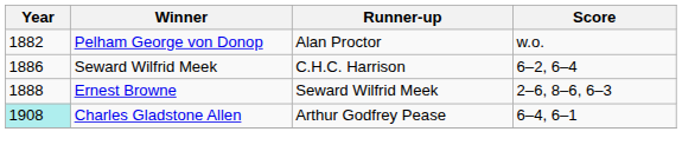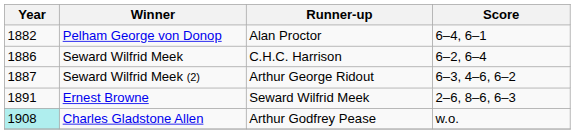Pelham George von Donop | Score: w.o. -> 6–4, 6–1
+ row: 1887 | Seward Wilfrid Meek (2) | Arthur George Ridout | 6–3, 4–6, 6–2
Ernest Browne | Year: 1888 -> 1891
Charles Gladstone Allen | Score: 6–4, 6–1 -> w.o.
